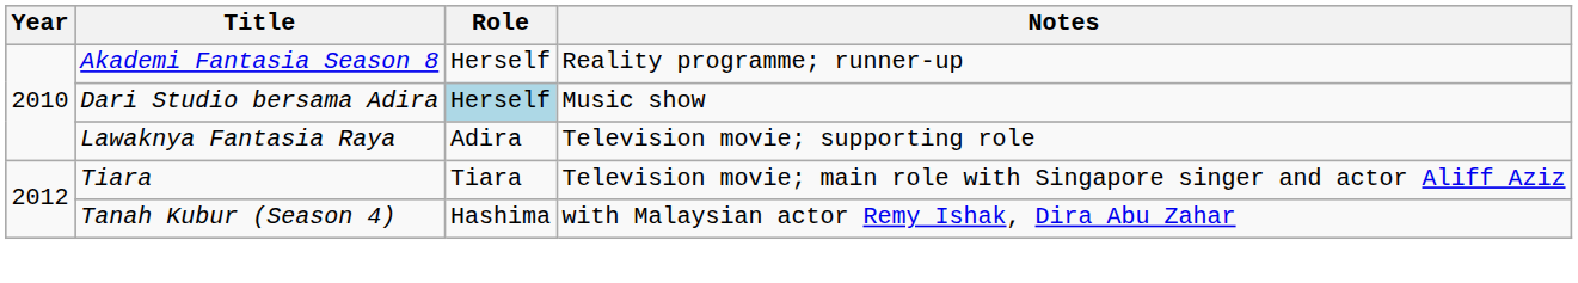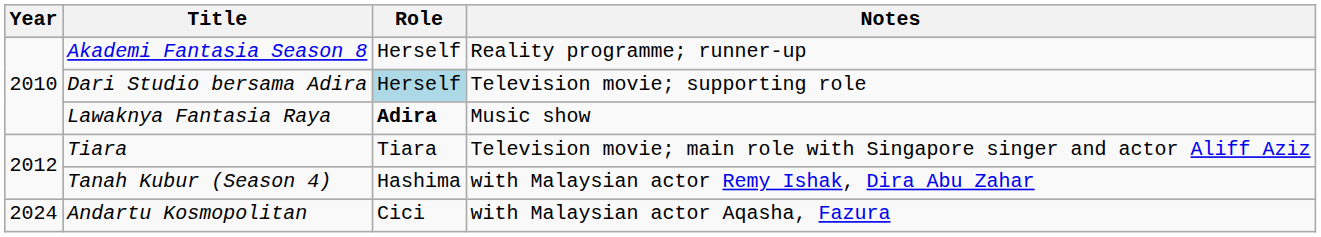Dari Studio bersama Adira | Notes: Music show -> Television movie; supporting role
Lawaknya Fantasia Raya | Role: normal -> bold
Lawaknya Fantasia Raya | Notes: Television movie; supporting role -> Music show
+ row: 2024 | Andartu Kosmopolitan | Cici | with Malaysian actor Aqasha, Fazura
